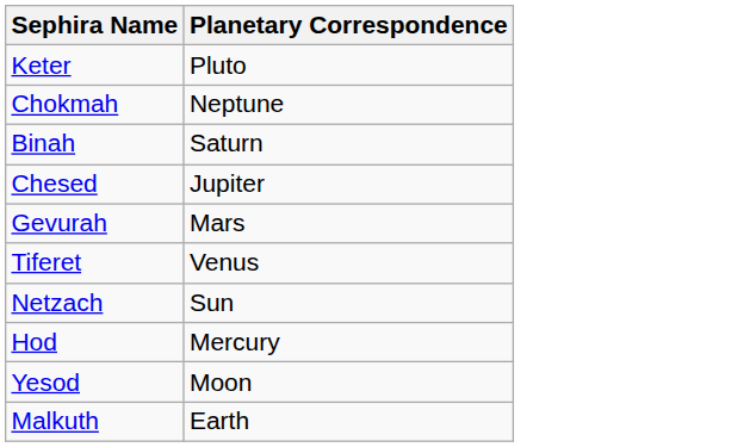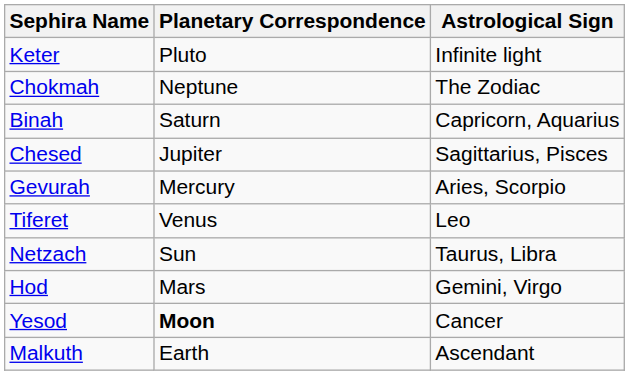+ column: Astrological Sign | Infinite light | The Zodiac | Capricorn, Aquarius | Sagittarius, Pisces | Aries, Scorpio | Leo | Taurus, Libra | Gemini, Virgo | Cancer | Ascendant
Gevurah | Planetary Correspondence: Mars -> Mercury
Hod | Planetary Correspondence: Mercury -> Mars
Yesod | Planetary Correspondence: normal -> bold
